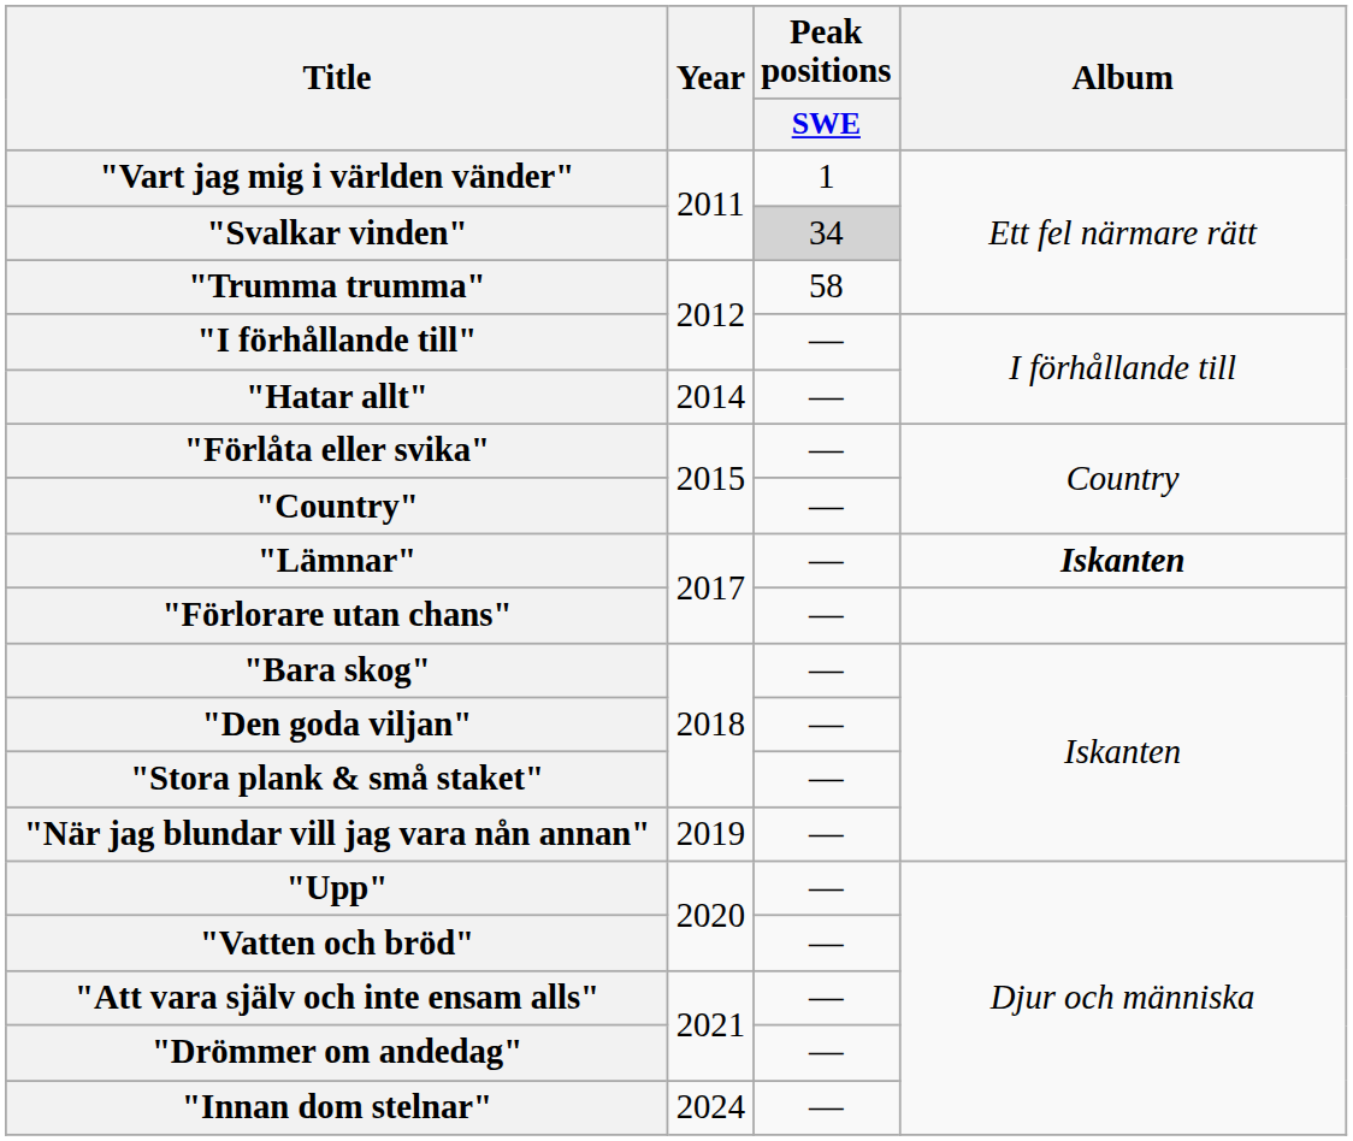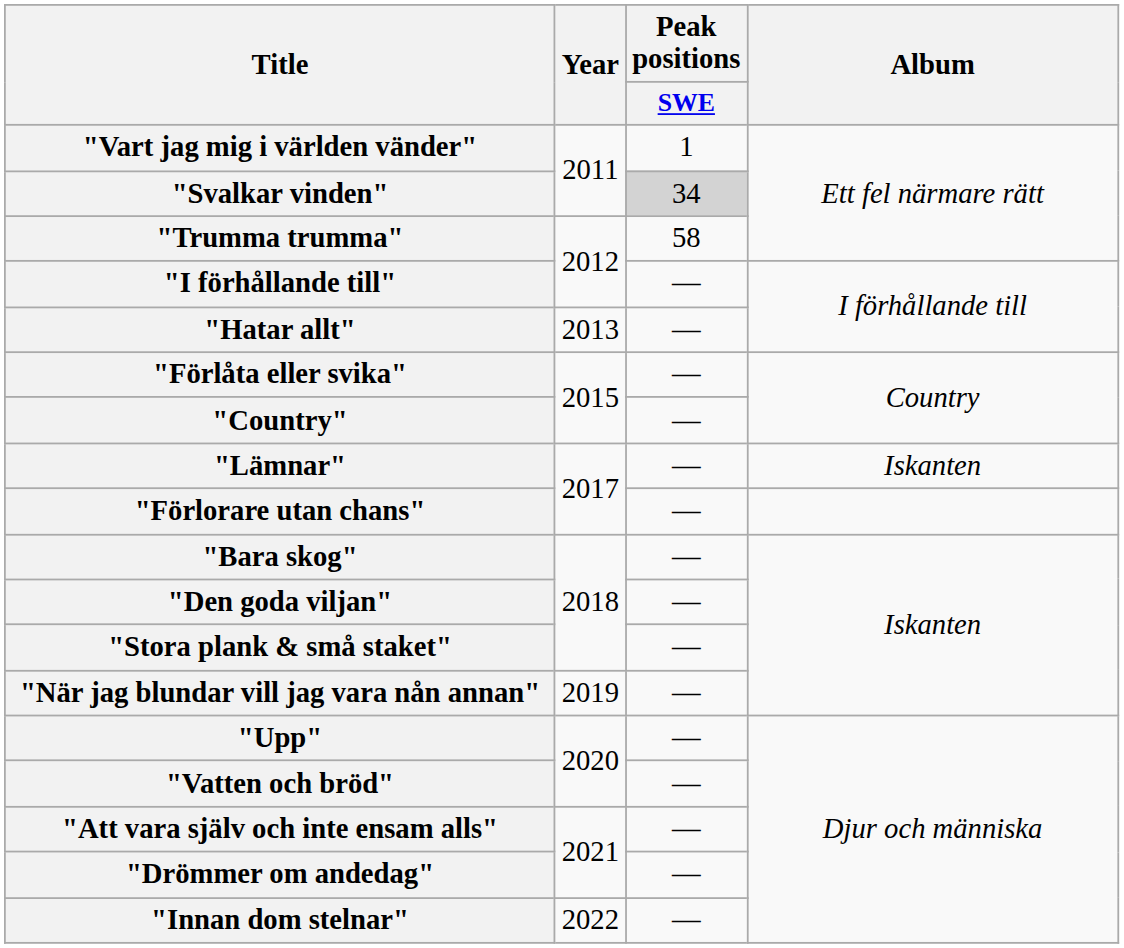"Hatar allt" | Year: 2014 -> 2013
"Lämnar" | Album: bold -> normal
"Innan dom stelnar" | Year: 2024 -> 2022
